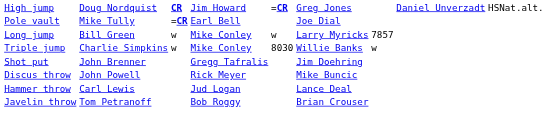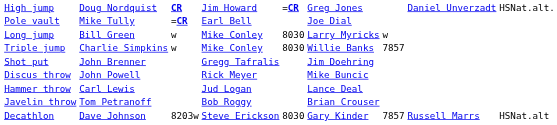Long jump | column 5: w -> 8030
Long jump | column 7: 7857 -> w
Triple jump | column 7: w -> 7857
+ row: Decathlon | Dave Johnson | 8203w | Steve Erickson | 8030 | Gary Kinder | 7857 | Russell Marrs | HSNat.alt
